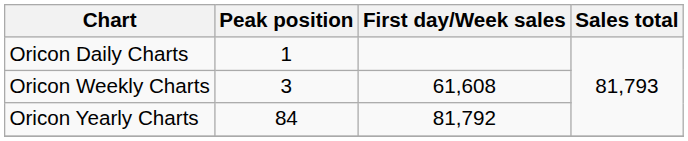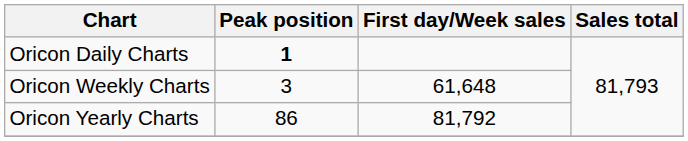Oricon Daily Charts | Peak position: normal -> bold
Oricon Weekly Charts | First day/Week sales: 61,608 -> 61,648
Oricon Yearly Charts | Peak position: 84 -> 86
